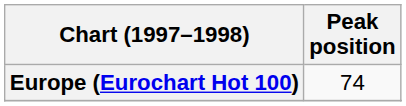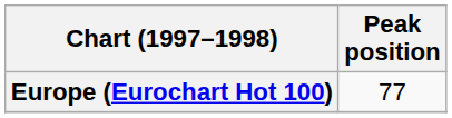Europe (Eurochart Hot 100) | Peak position: 74 -> 77
